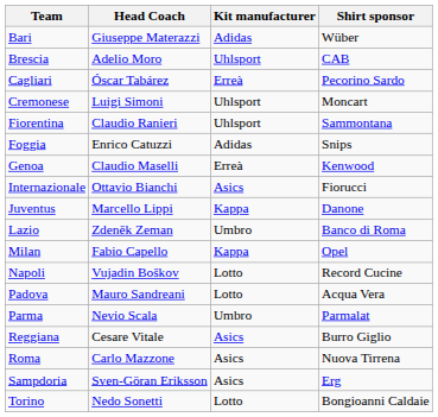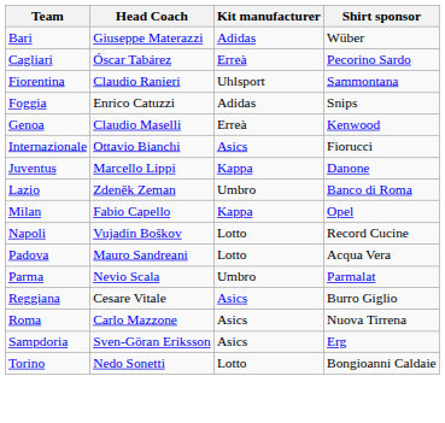- row: Brescia | Adelio Moro | Uhlsport | CAB
- row: Cremonese | Luigi Simoni | Uhlsport | Moncart
